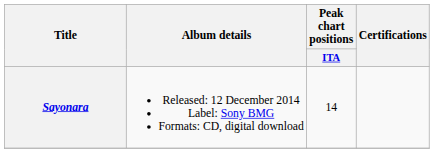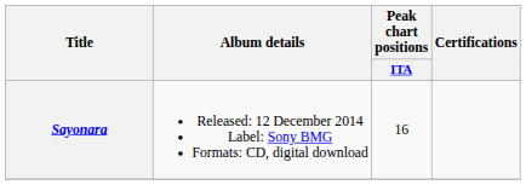Sayonara | Peak chart positions / ITA: 14 -> 16
